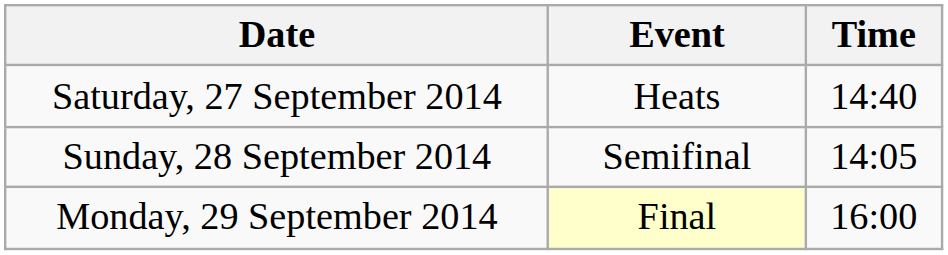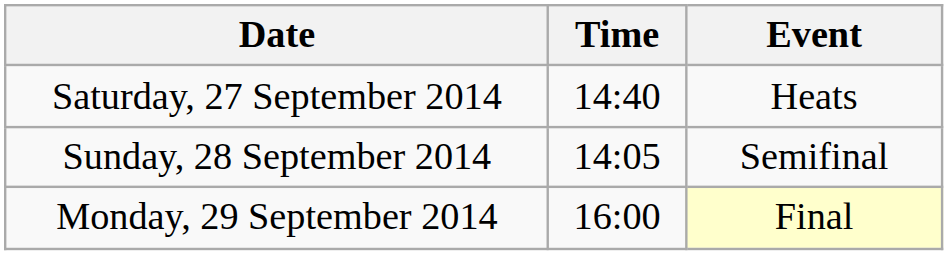columns swapped: Time <-> Event
